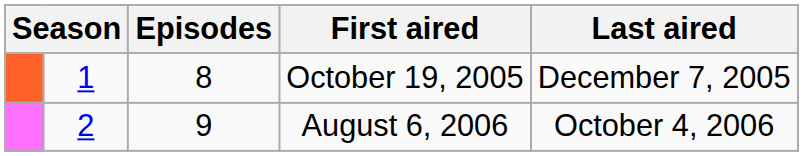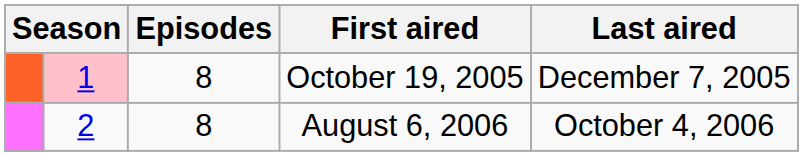October 19, 2005 | column 2: no background -> pink background
August 6, 2006 | Episodes: 9 -> 8
